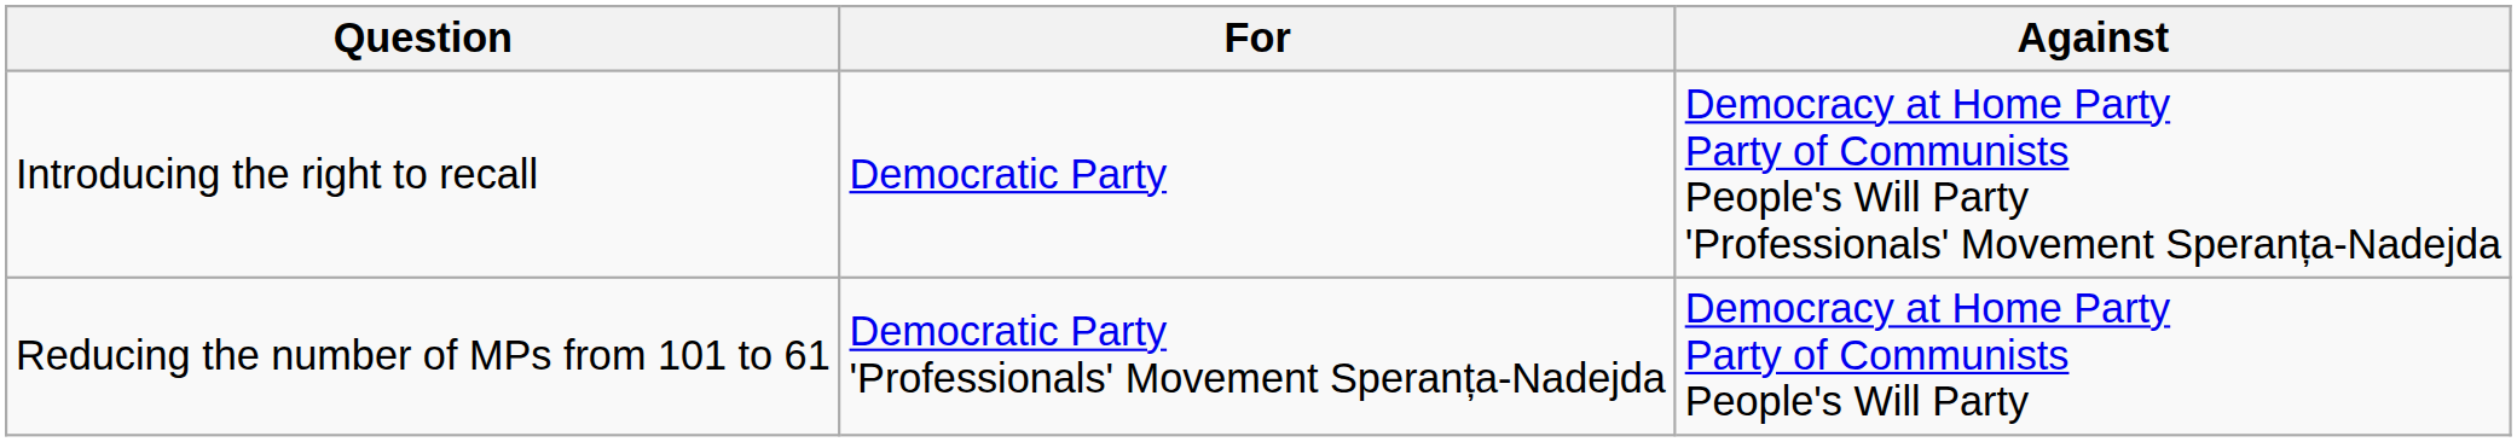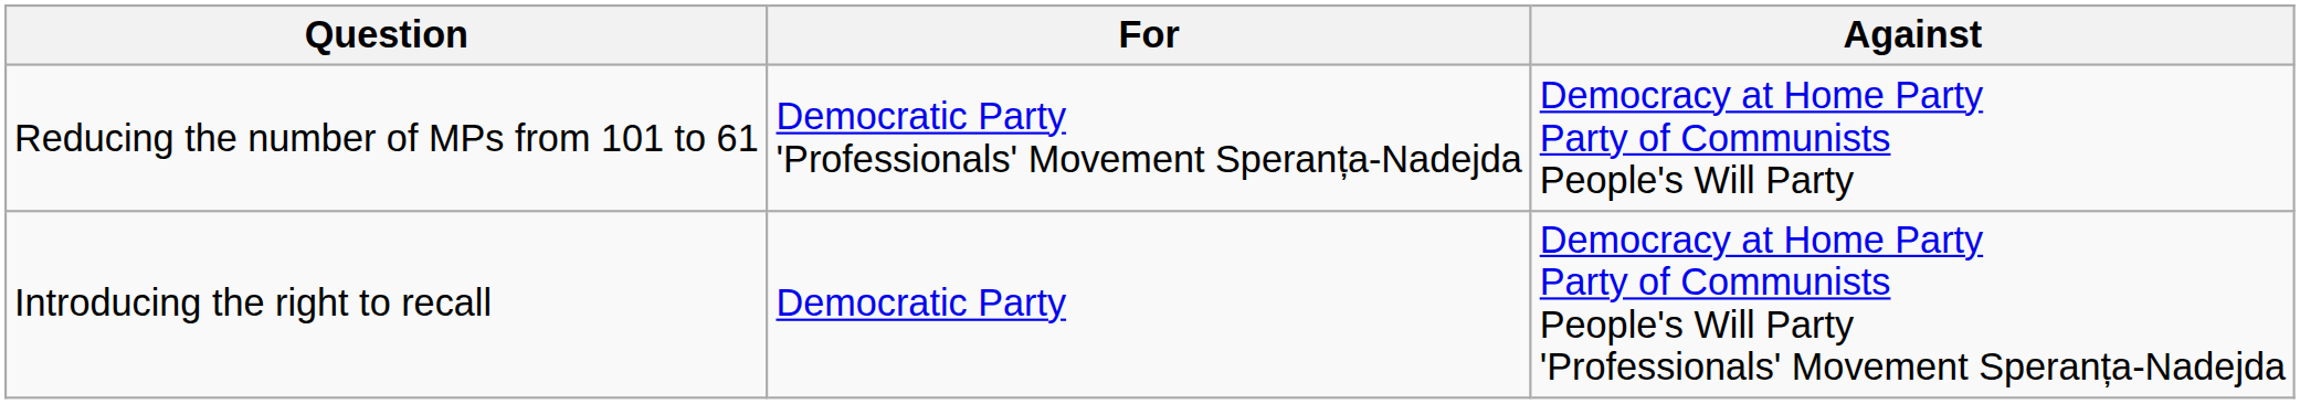rows swapped: Reducing the number of MPs from 101 to 61 <-> Introducing the right to recall
